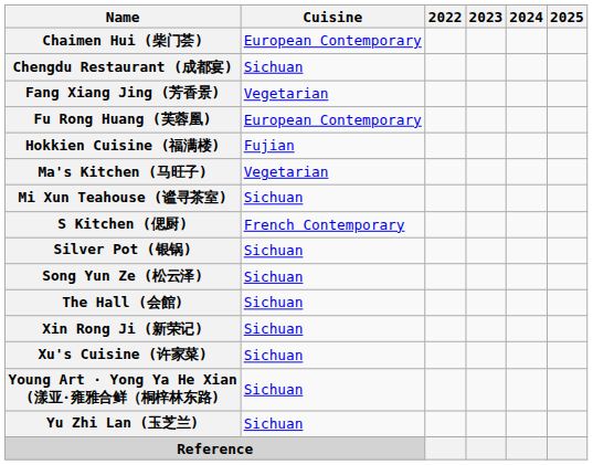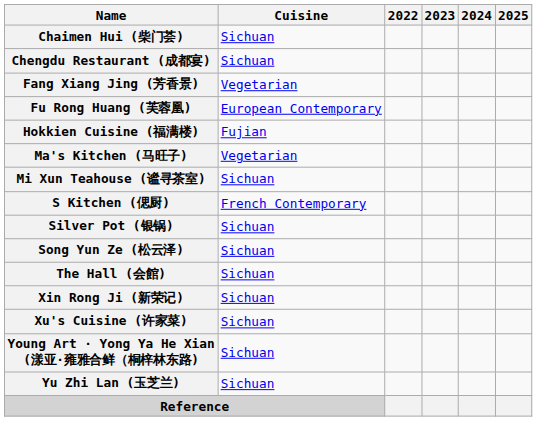Chaimen Hui (柴门荟) | Cuisine: European Contemporary -> Sichuan
